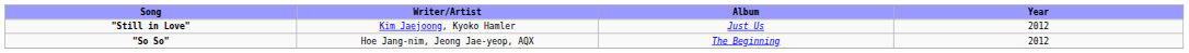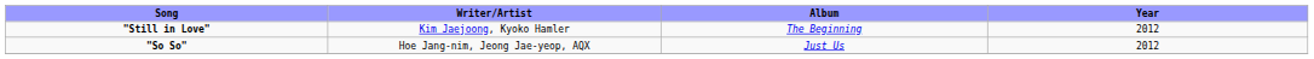"Still in Love" | Album: Just Us -> The Beginning
"So So" | Album: The Beginning -> Just Us
